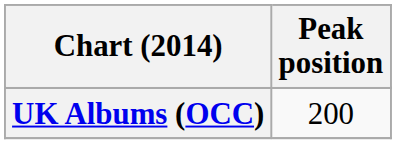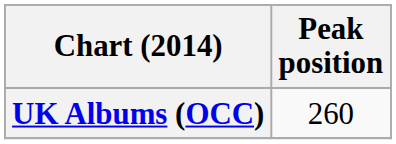UK Albums (OCC) | Peak position: 200 -> 260
